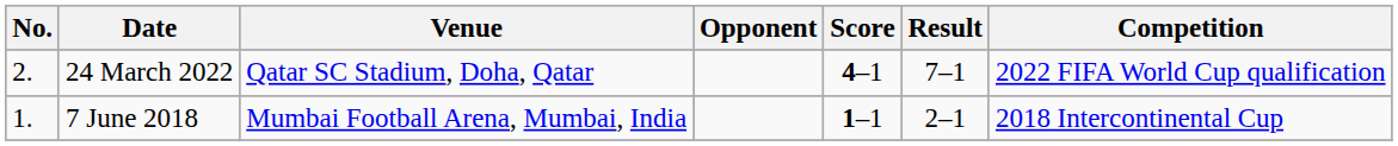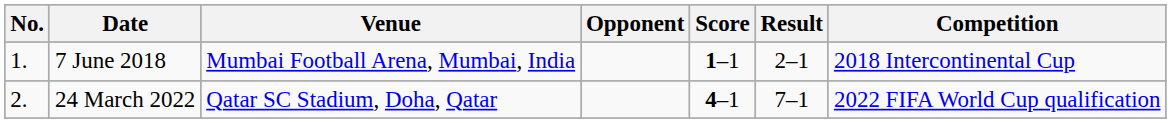rows swapped: 7 June 2018 <-> 24 March 2022
